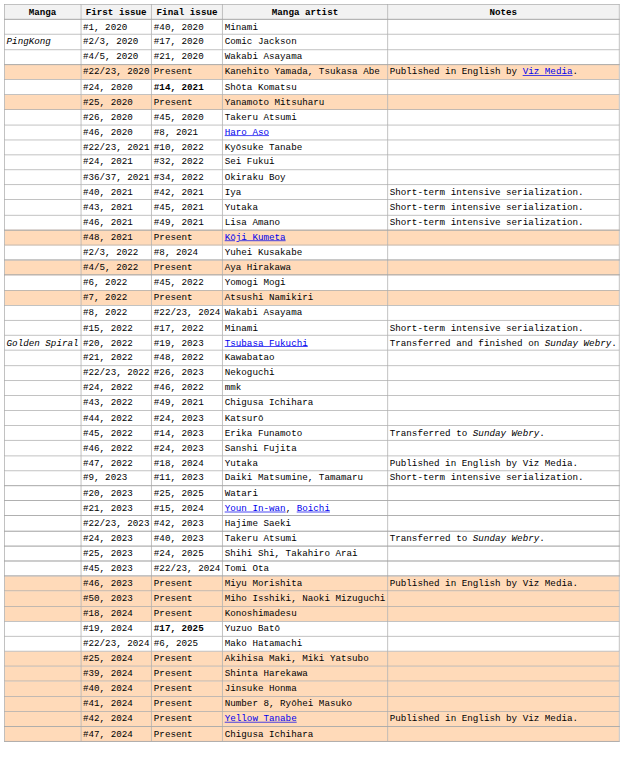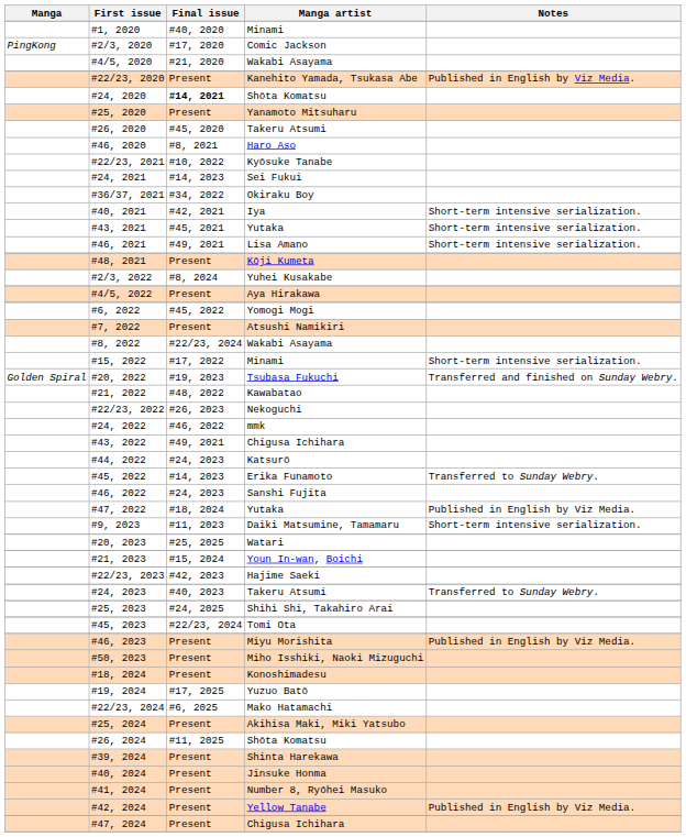#24, 2021 | Final issue: #32, 2022 -> #14, 2023
#19, 2024 | Final issue: bold -> normal
+ row: #26, 2024 | #11, 2025 | Shōta Komatsu
